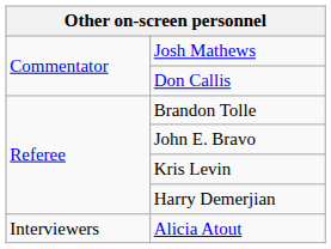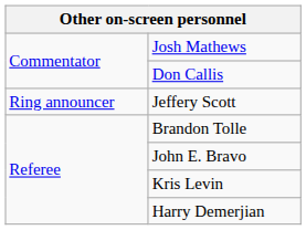+ row: Ring announcer | Jeffery Scott
- row: Interviewers | Alicia Atout
